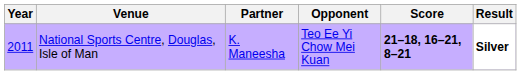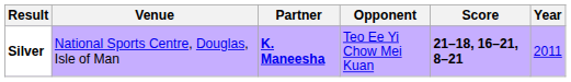columns swapped: Year <-> Result
National Sports Centre, Douglas, Isle of Man | Partner: normal -> bold
